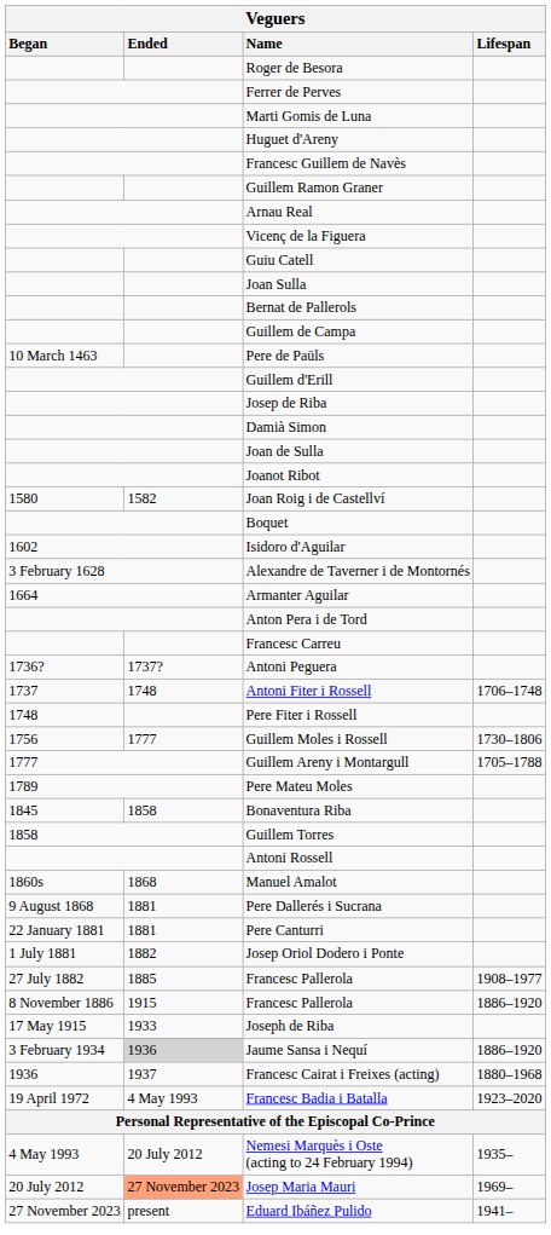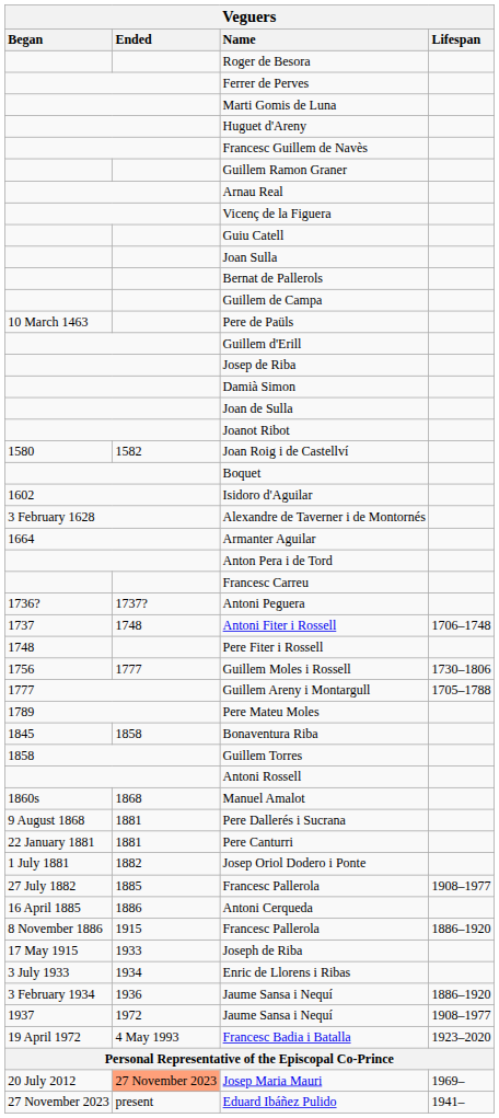+ row: 16 April 1885 | 1886 | Antoni Cerqueda
+ row: 3 July 1933 | 1934 | Enric de Llorens i Ribas
3 February 1934 / Jaume Sansa i Nequí | Ended: lightgrey background -> no background
- row: 1936 | 1937 | Francesc Cairat i Freixes (acting) | 1880–1968
+ row: 1937 | 1972 | Jaume Sansa i Nequí | 1908–1977
- row: 4 May 1993 | 20 July 2012 | Nemesi Marquès i Oste (acting to 24 February 1994) | 1935–
